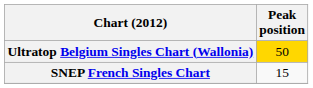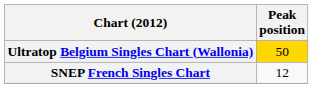SNEP French Singles Chart | Peak position: 15 -> 12
